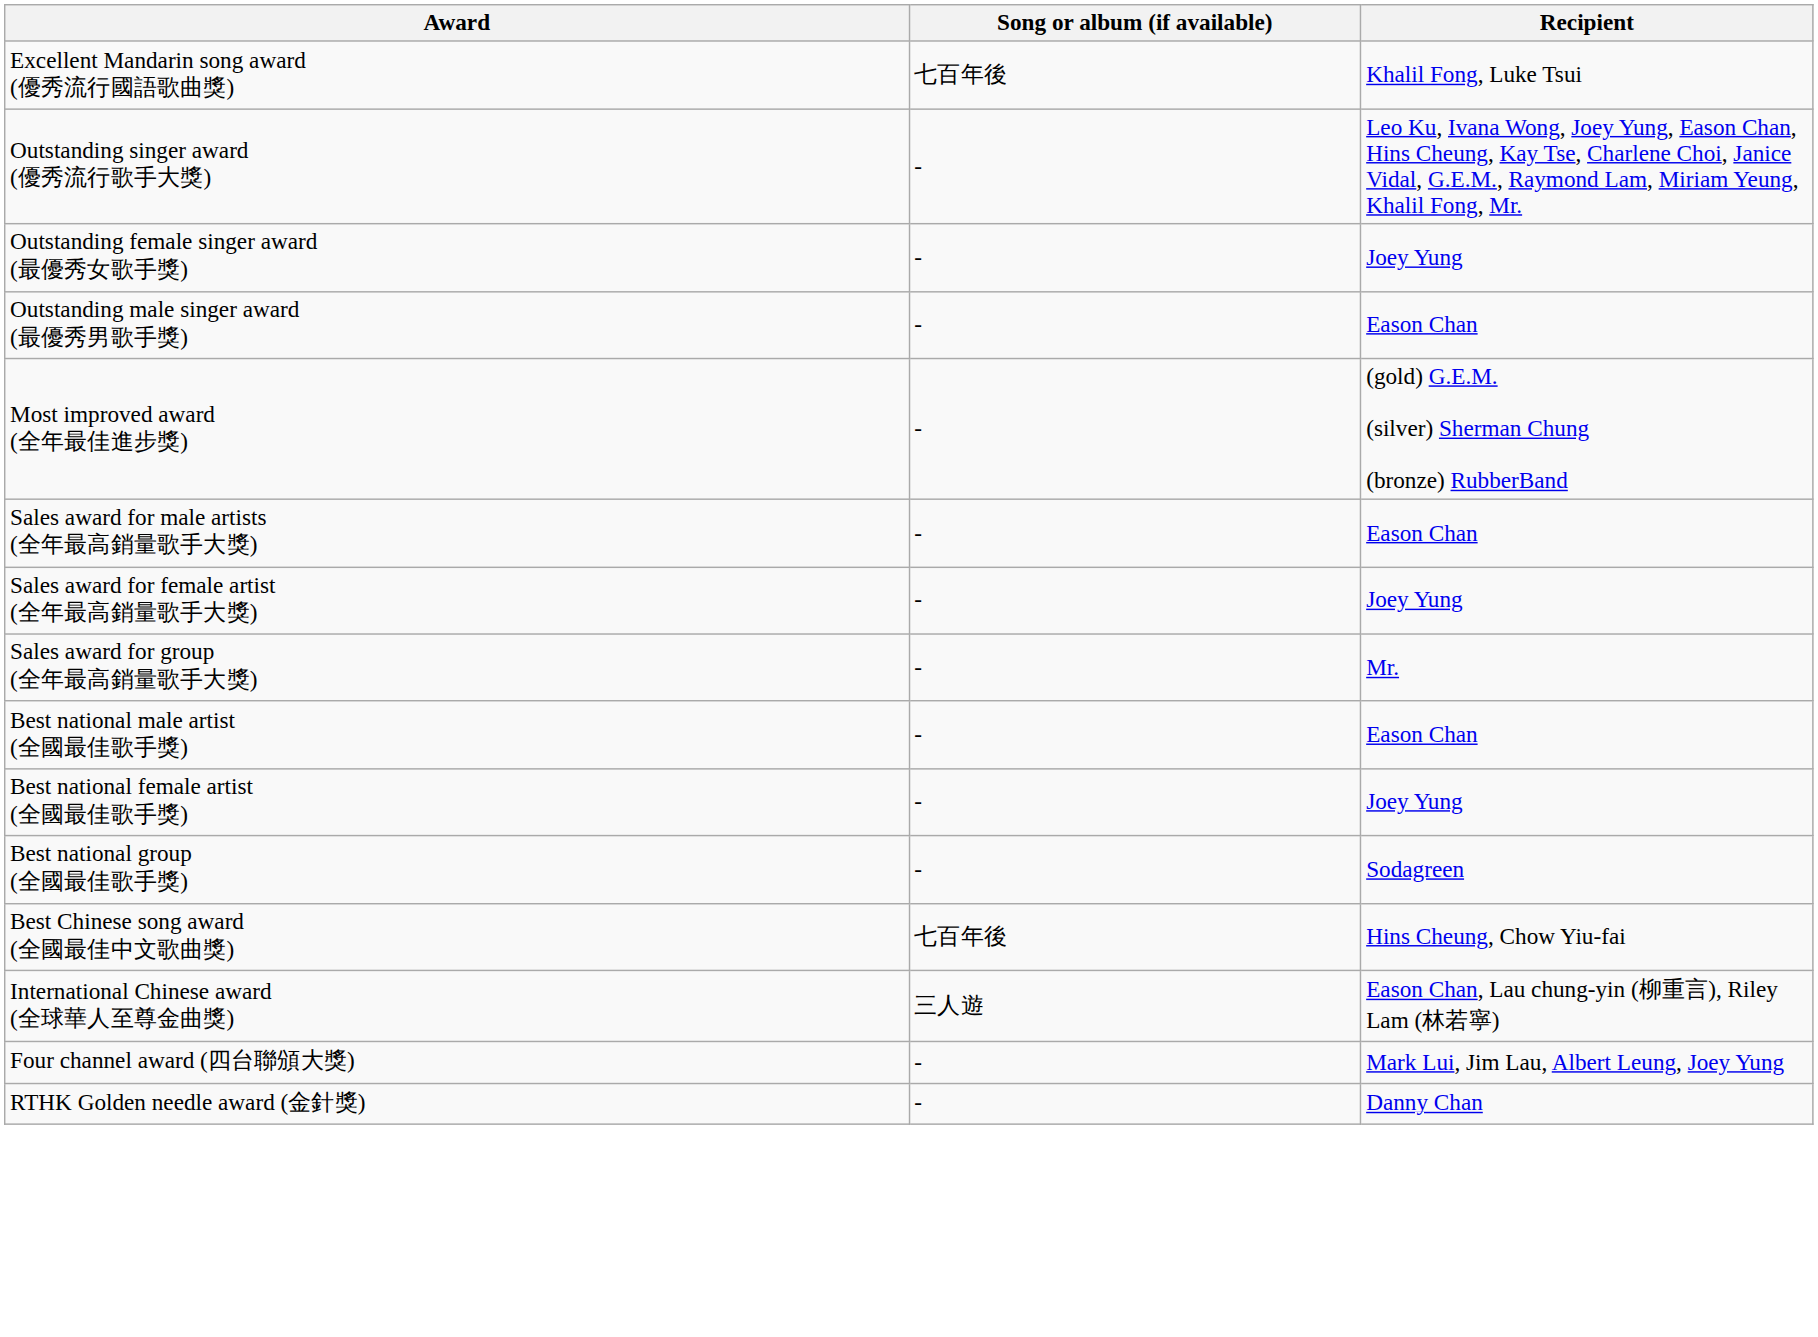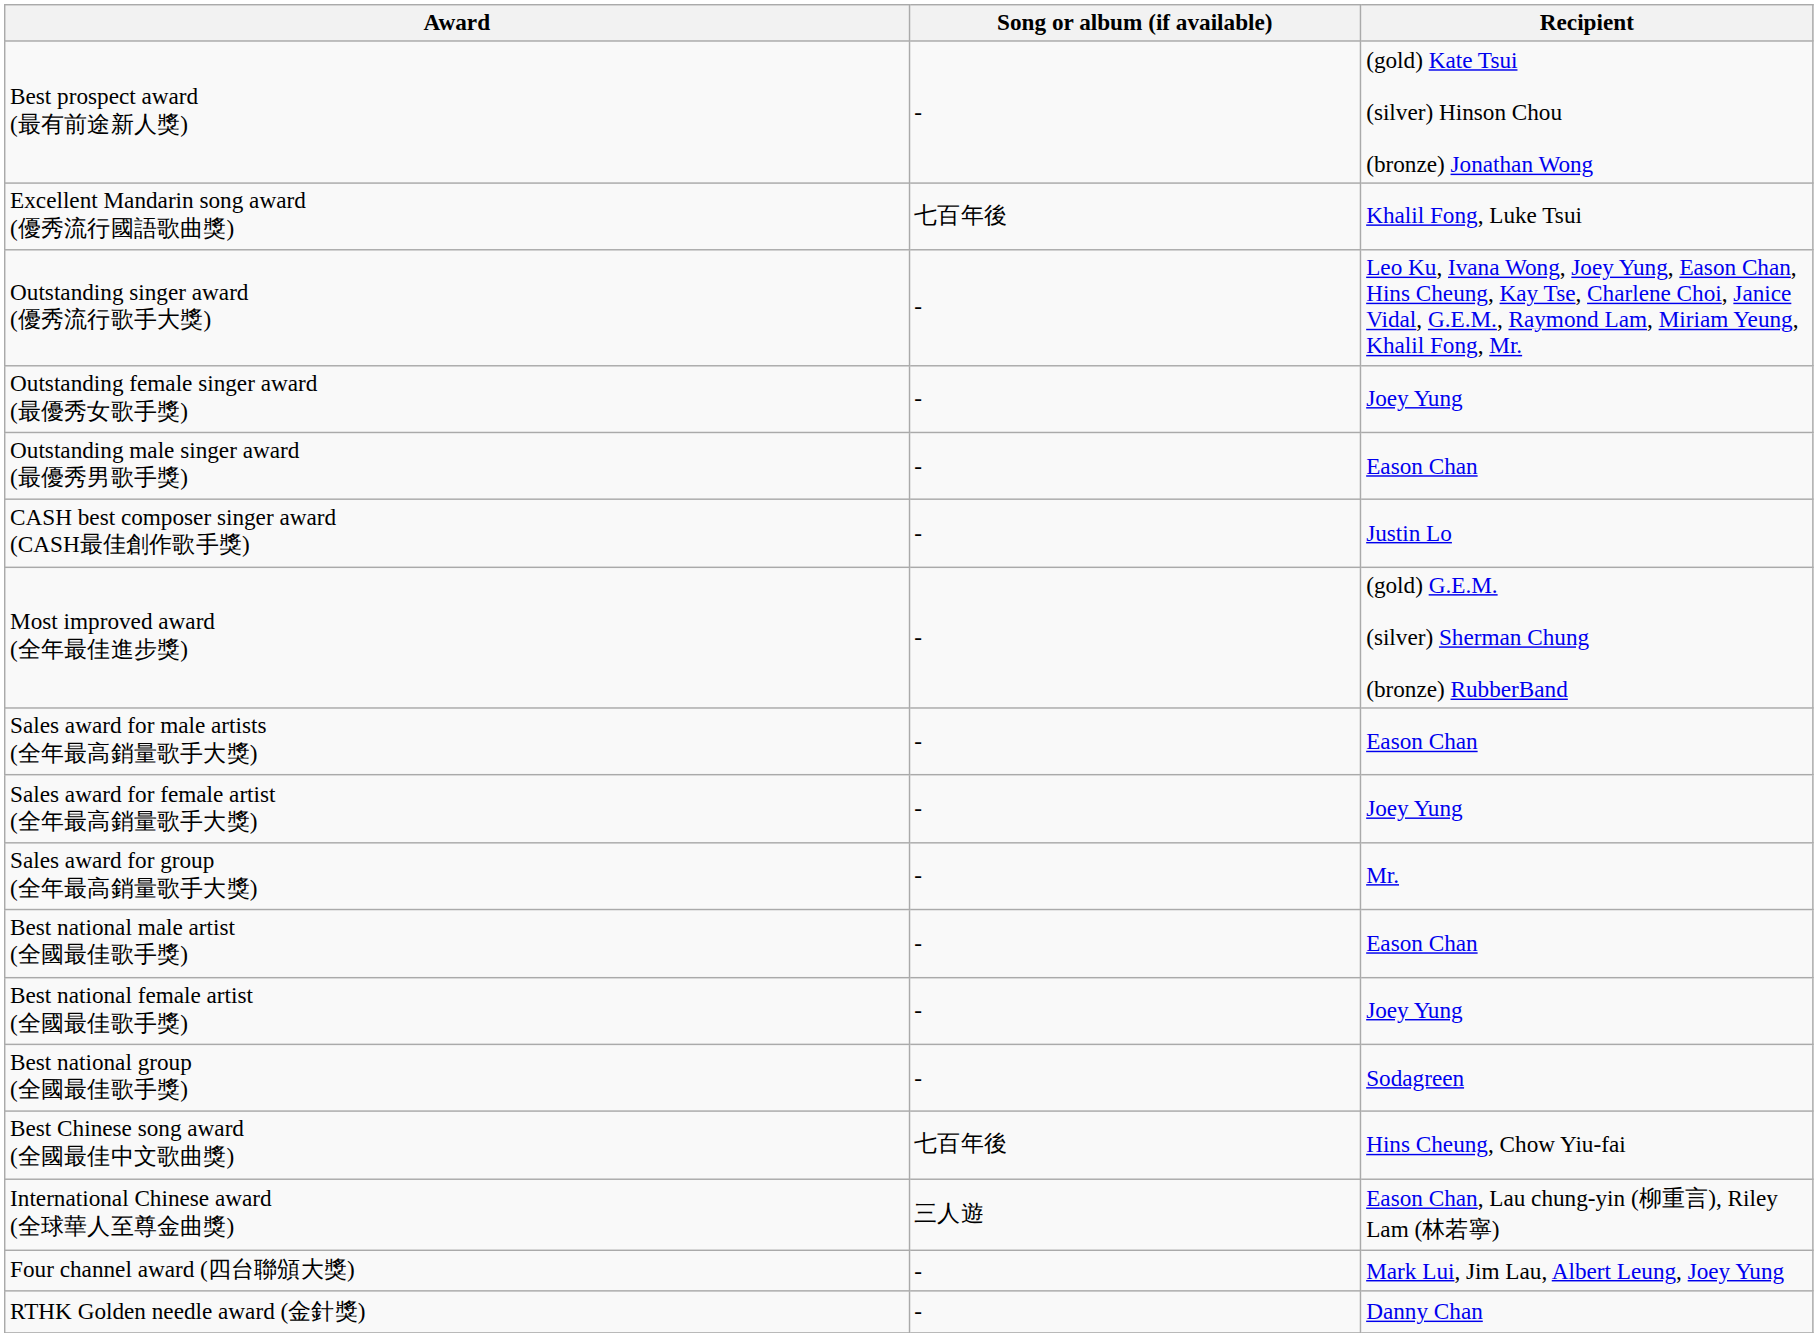+ row: Best prospect award (最有前途新人獎) | - | (gold) Kate Tsui (silver) Hinson Chou (bronze) Jonathan Wong
+ row: CASH best composer singer award (CASH最佳創作歌手獎) | - | Justin Lo
